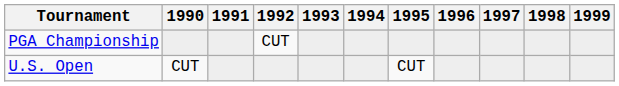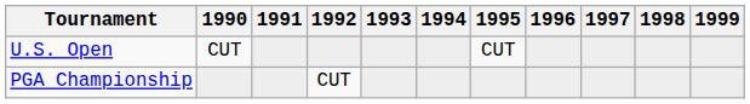rows swapped: U.S. Open <-> PGA Championship
